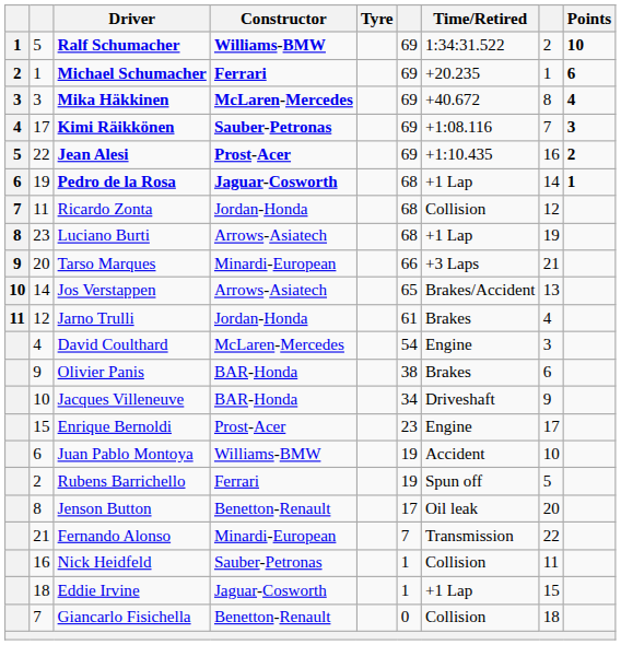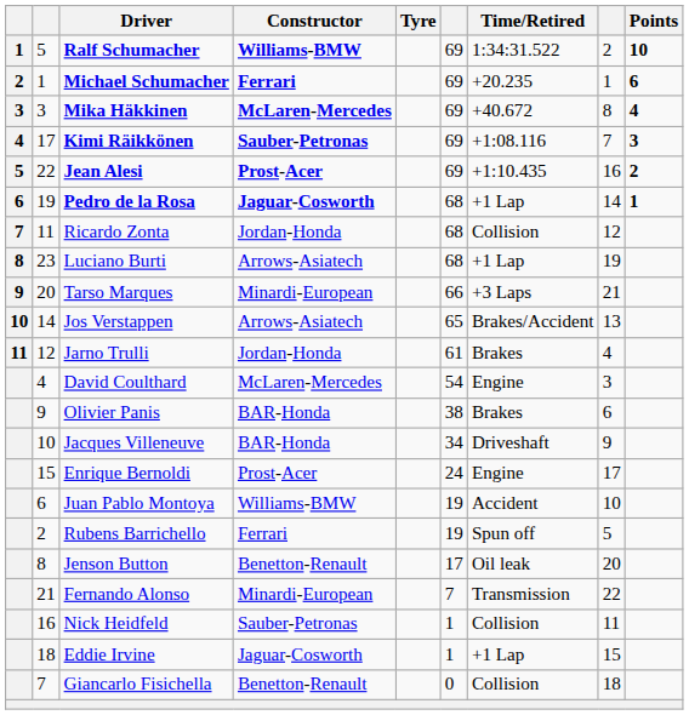Enrique Bernoldi | column 6: 23 -> 24
